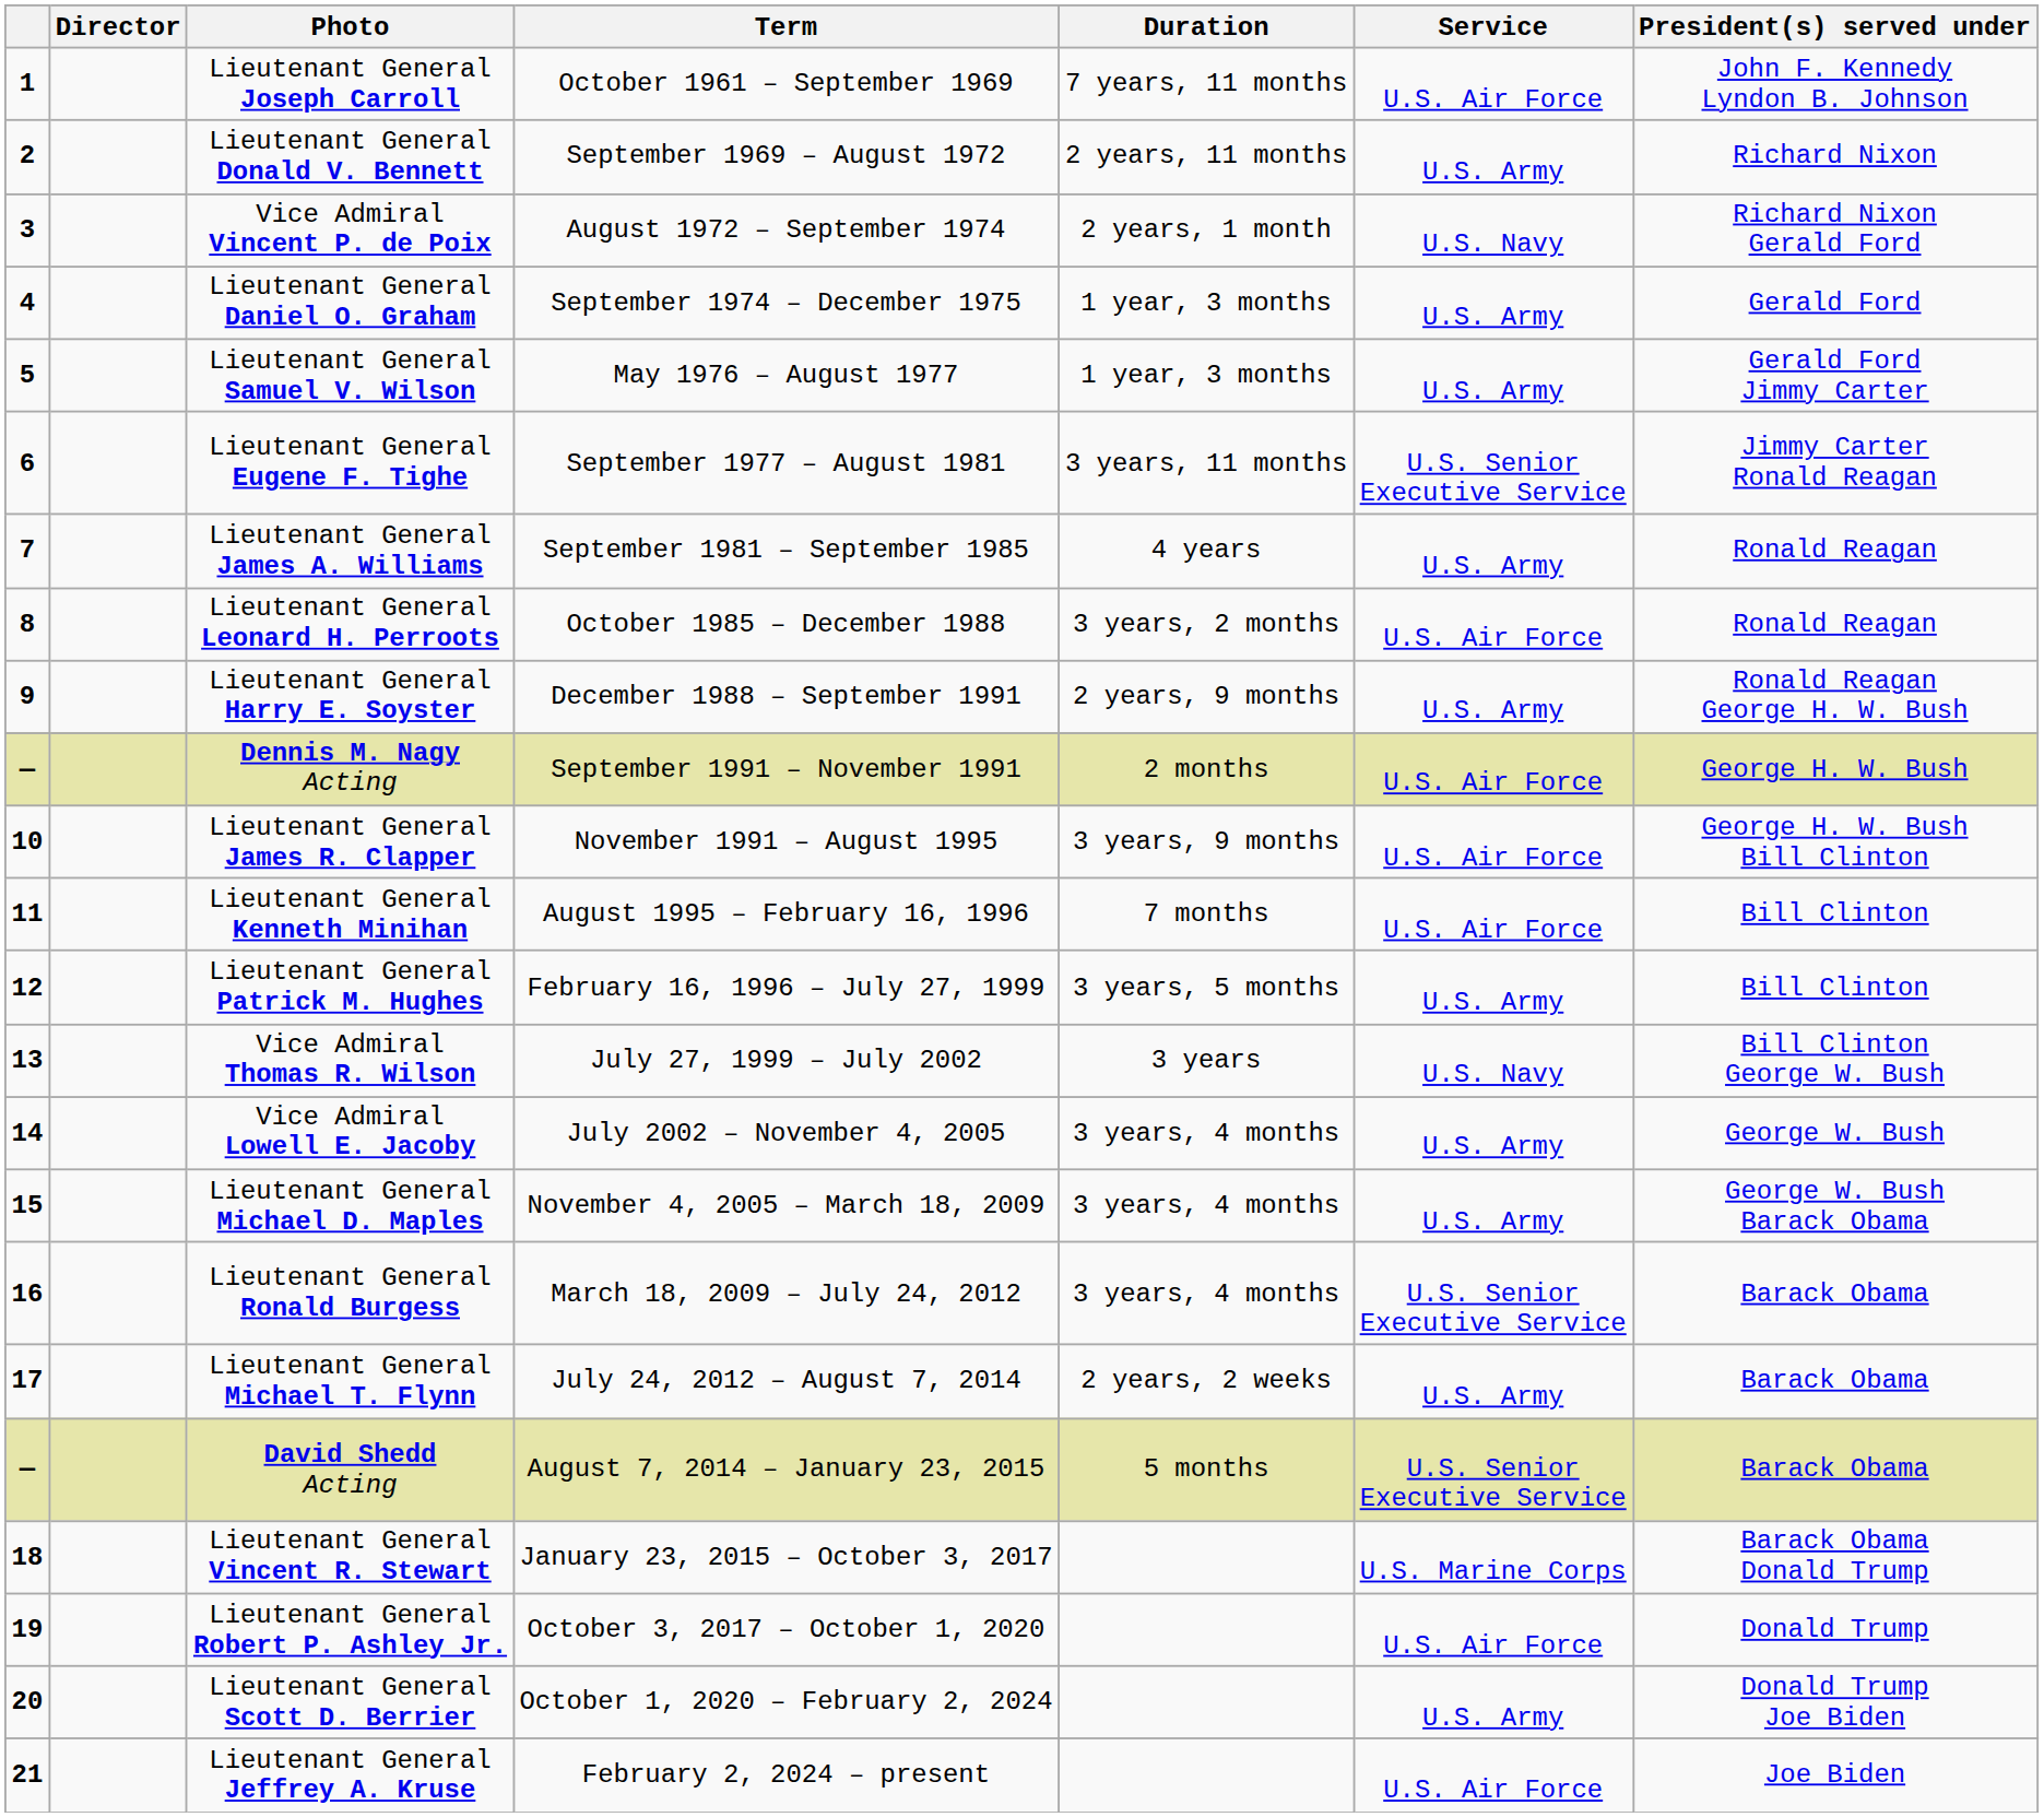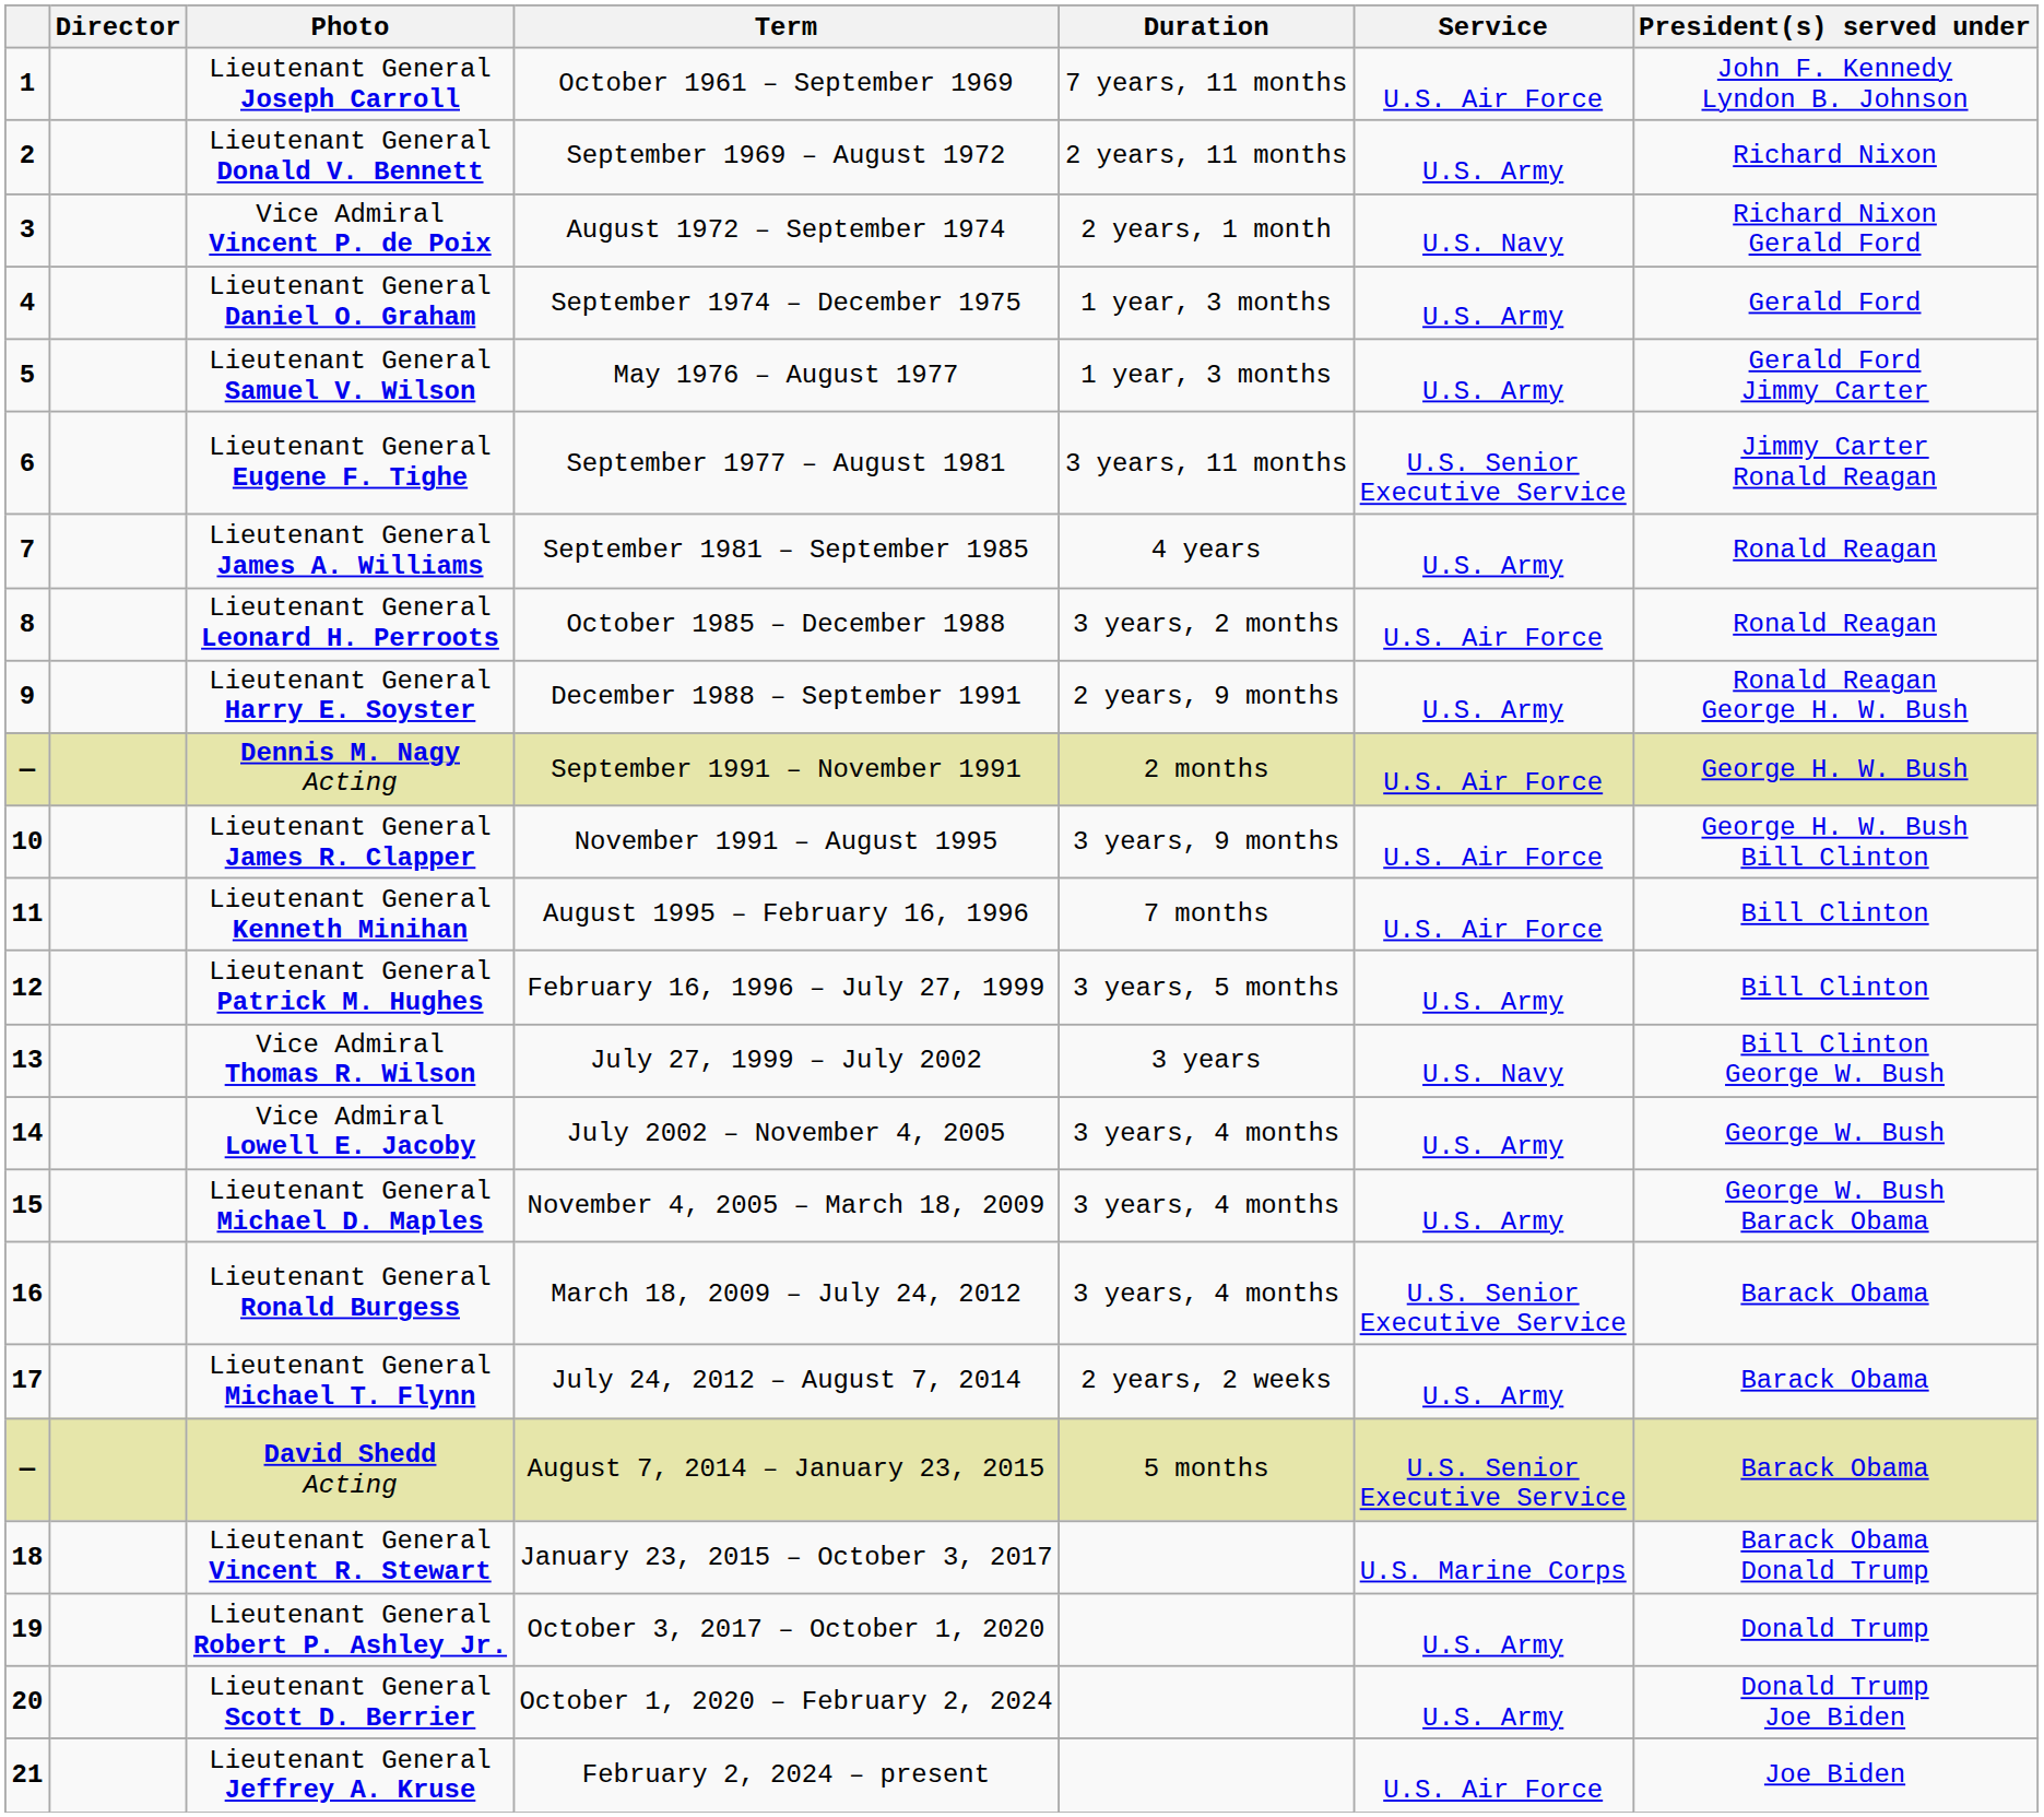Lieutenant General Robert P. Ashley Jr. | Service: U.S. Air Force -> U.S. Army
